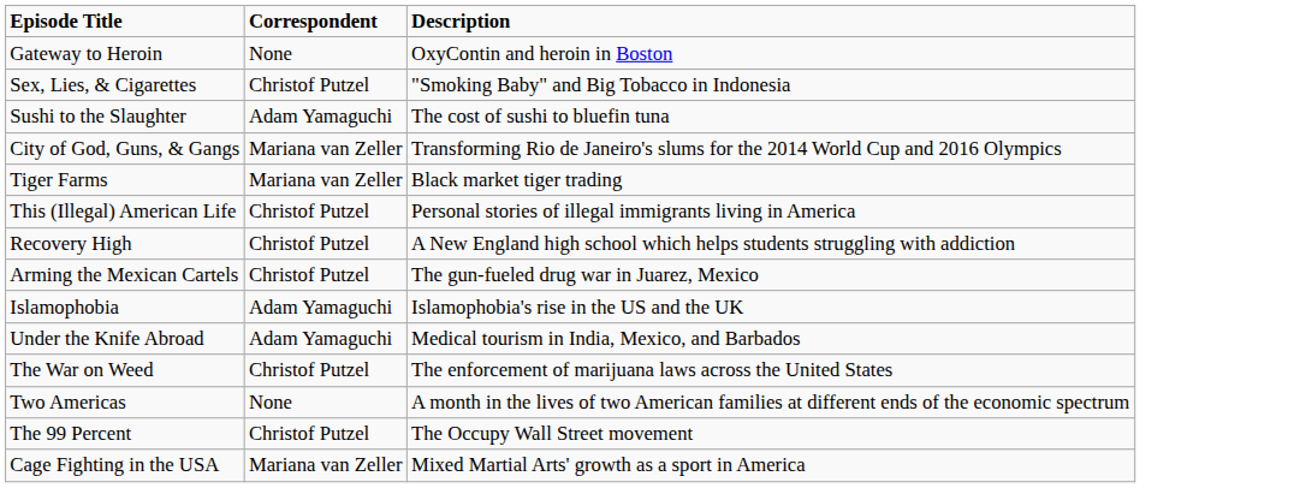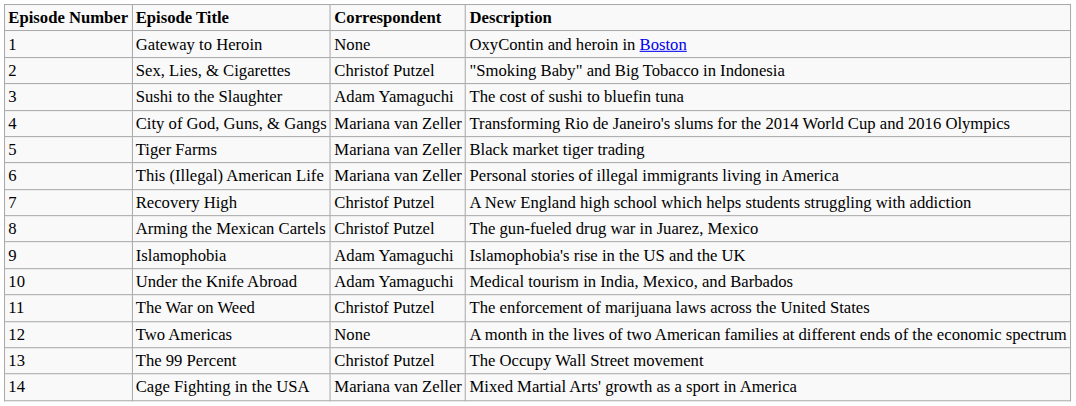+ column: Episode Number | 1 | 2 | 3 | 4 | 5 | 6 | 7 | 8 | 9 | 10 | 11 | 12 | 13 | 14
This (Illegal) American Life | Correspondent: Christof Putzel -> Mariana van Zeller
